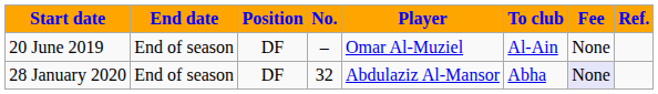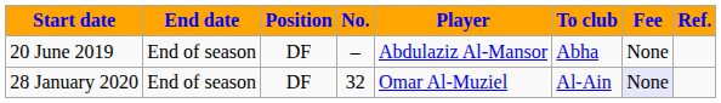20 June 2019 | Player: Omar Al-Muziel -> Abdulaziz Al-Mansor
20 June 2019 | To club: Al-Ain -> Abha
28 January 2020 | Player: Abdulaziz Al-Mansor -> Omar Al-Muziel
28 January 2020 | To club: Abha -> Al-Ain
